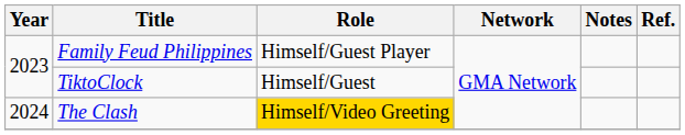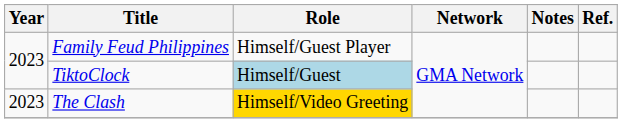TiktoClock | Role: no background -> lightblue background
The Clash | Year: 2024 -> 2023
